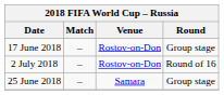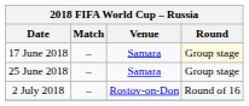17 June 2018 | Venue: Rostov-on-Don -> Samara
17 June 2018 | Round: no background -> lightyellow background
rows swapped: 25 June 2018 <-> 2 July 2018
